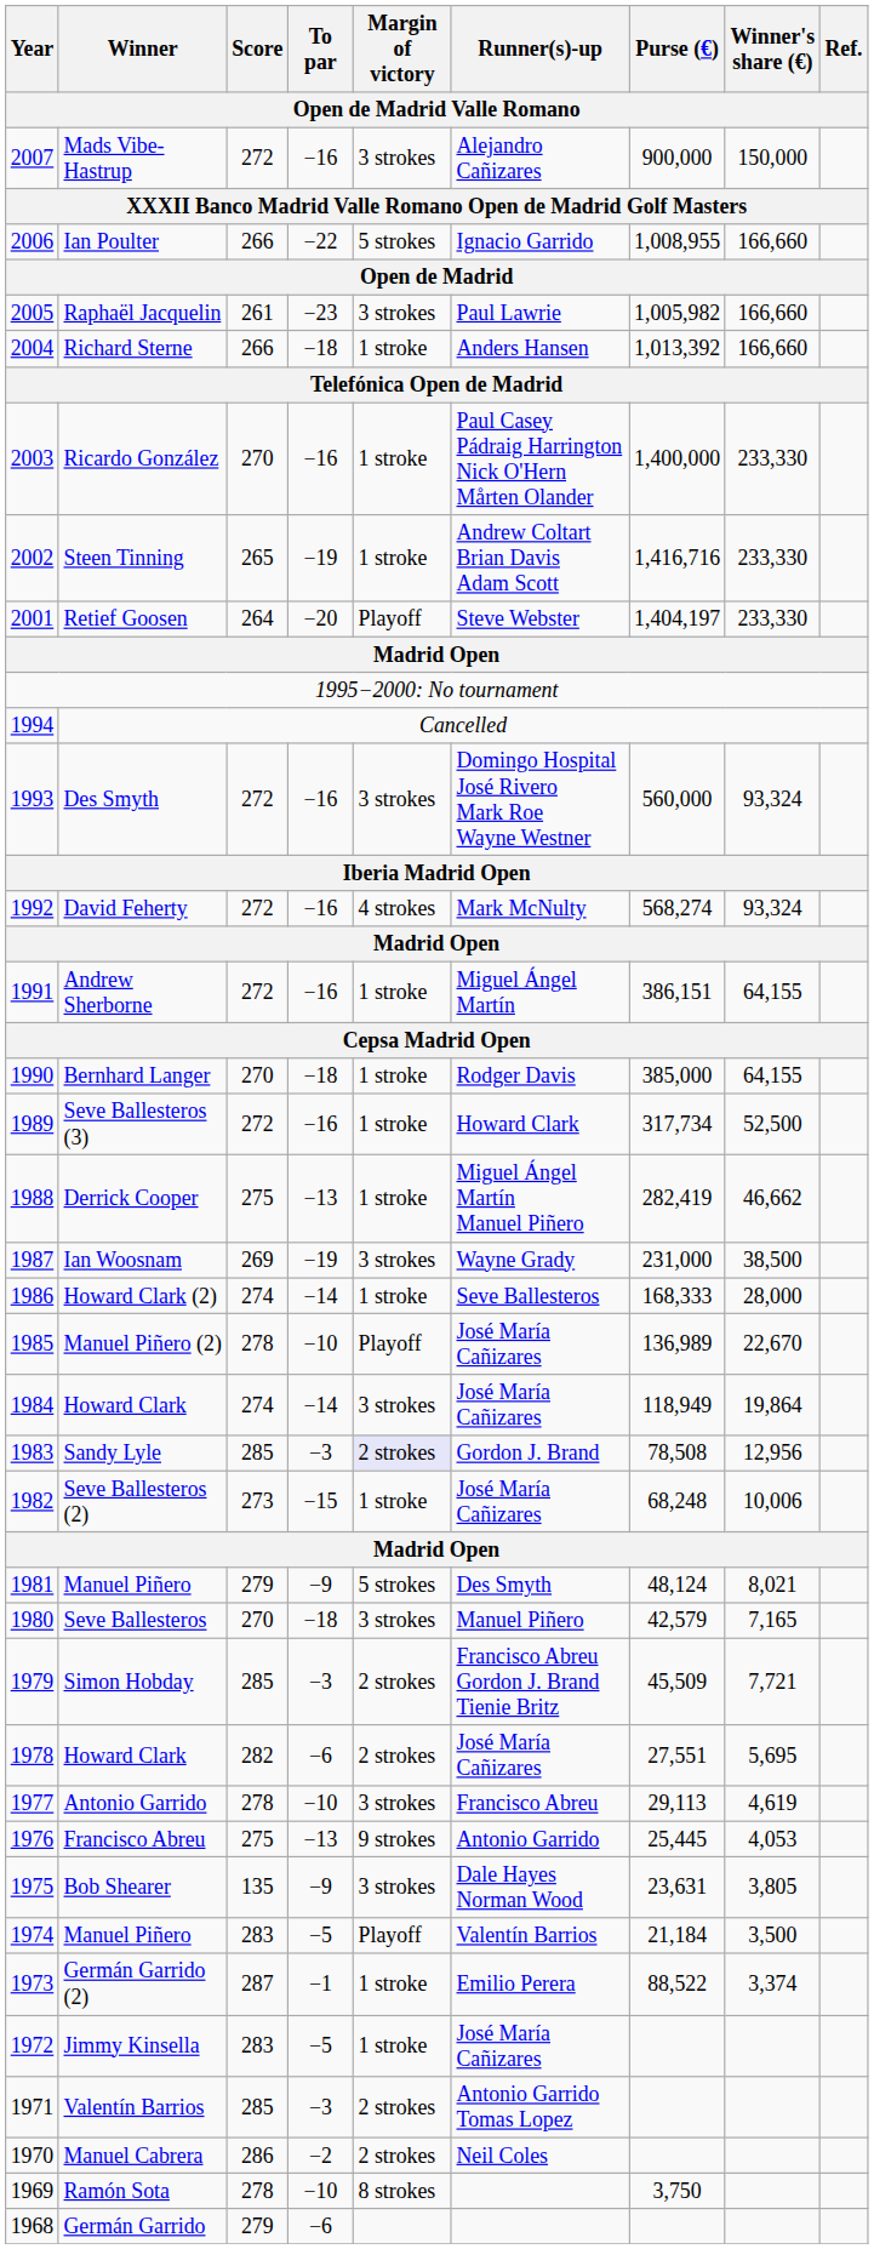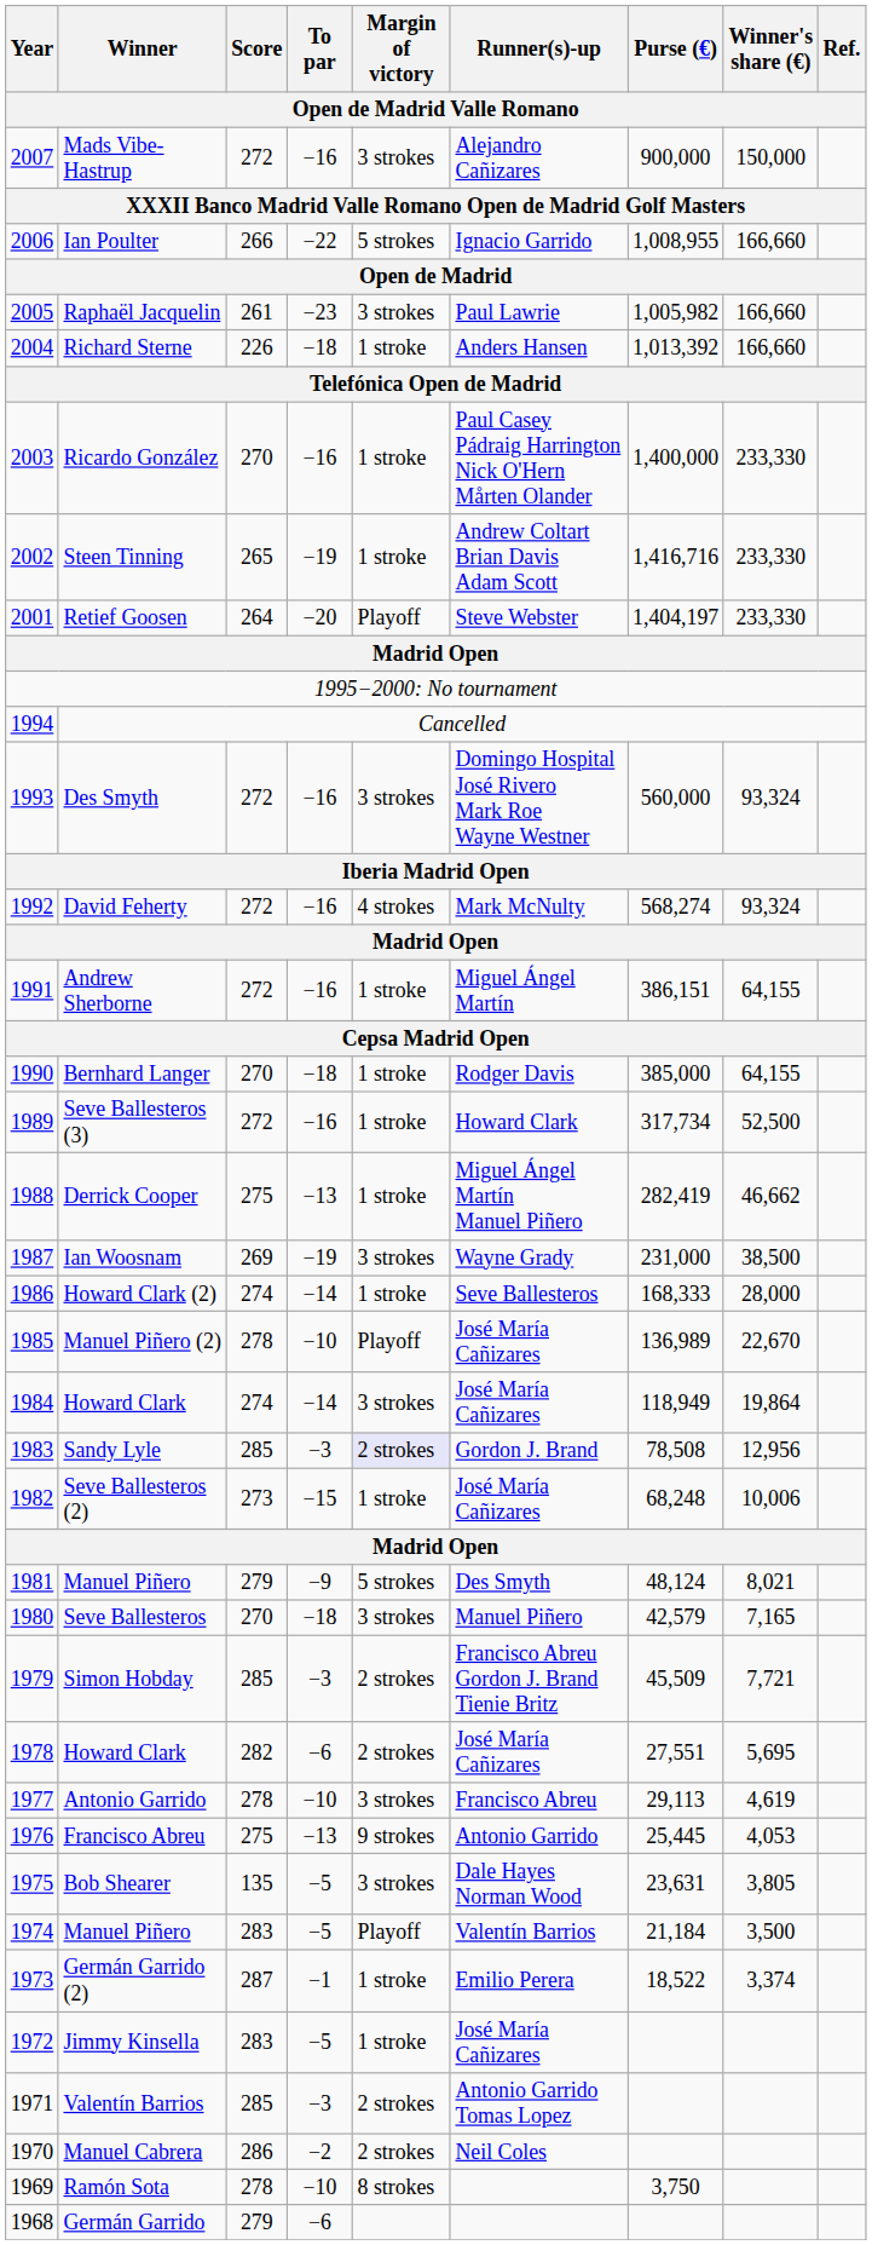Richard Sterne | Score: 266 -> 226
Bob Shearer | To par: −9 -> −5
Germán Garrido (2) | Purse (€): 88,522 -> 18,522
